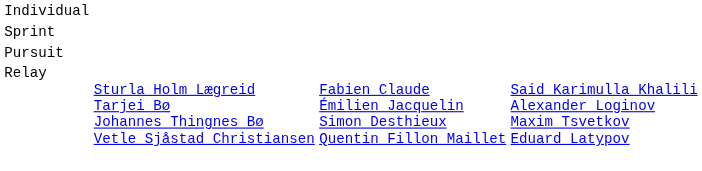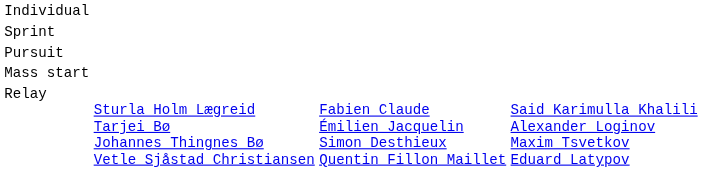+ row: Mass start
